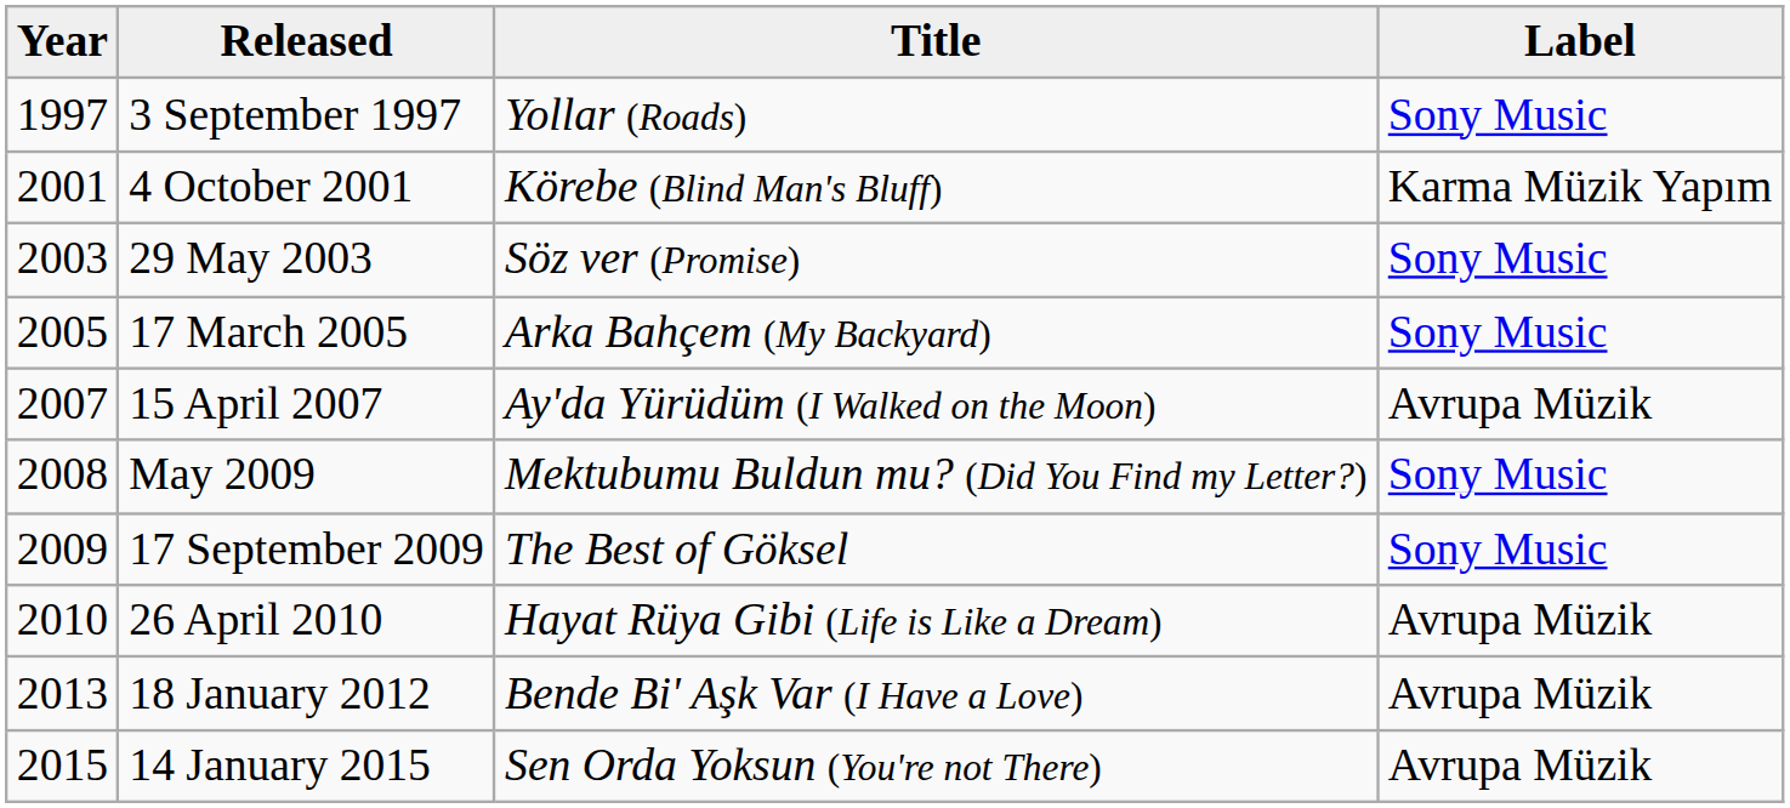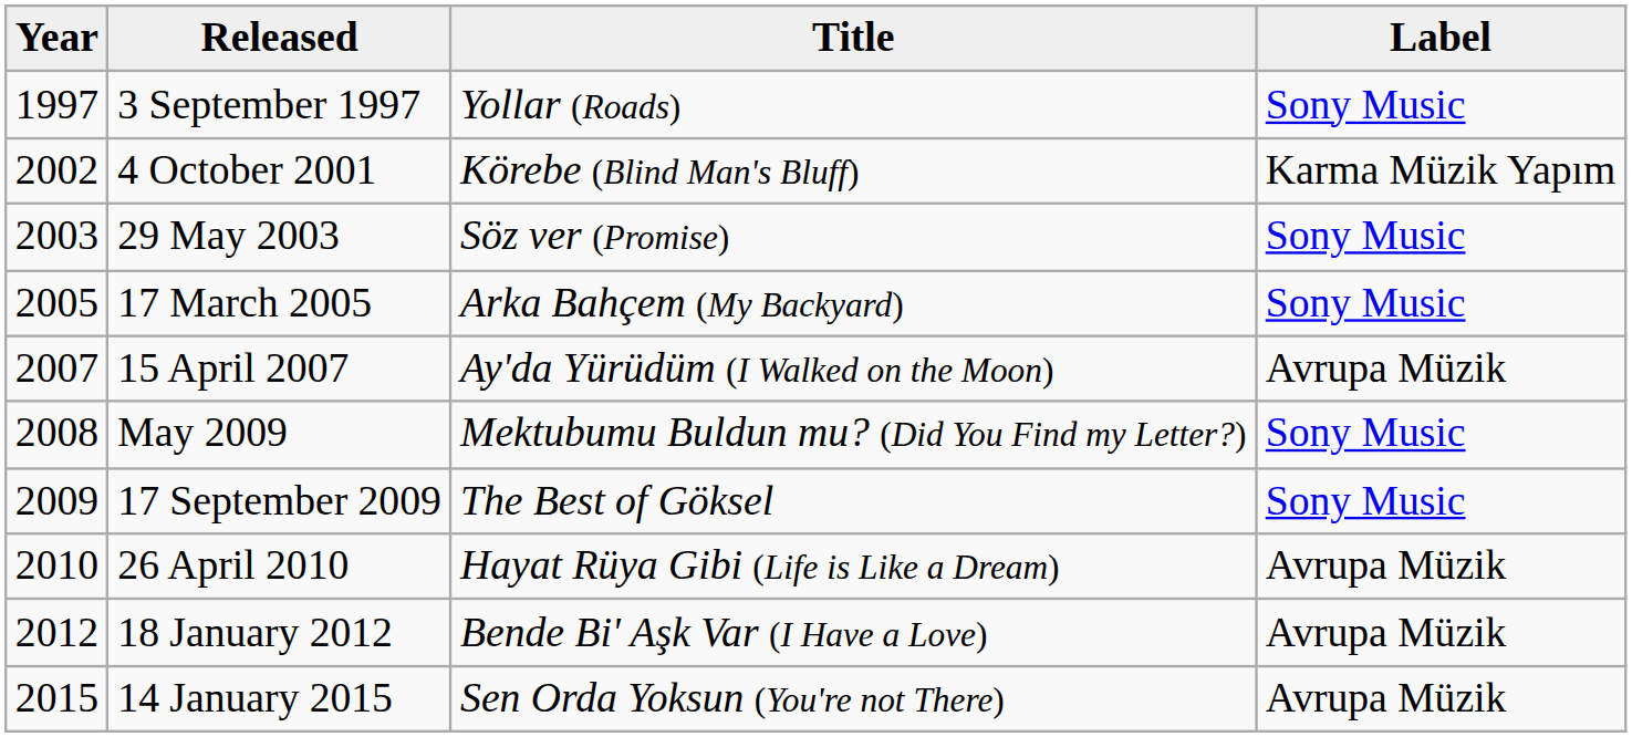4 October 2001 | Year: 2001 -> 2002
18 January 2012 | Year: 2013 -> 2012
